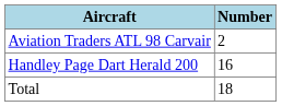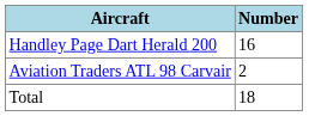rows swapped: Aviation Traders ATL 98 Carvair <-> Handley Page Dart Herald 200
